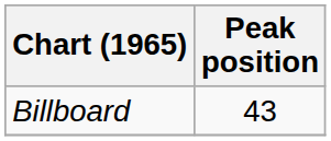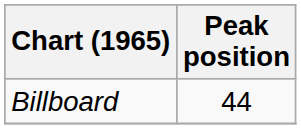Billboard | Peak position: 43 -> 44
